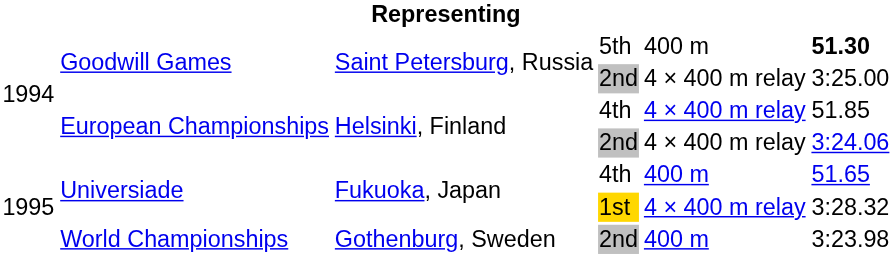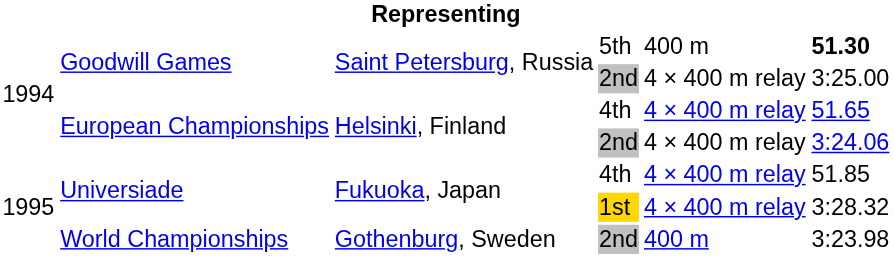European Championships / 4th | column 6: 51.85 -> 51.65
Universiade / 4th | column 5: 400 m -> 4 × 400 m relay
Universiade / 4th | column 6: 51.65 -> 51.85
